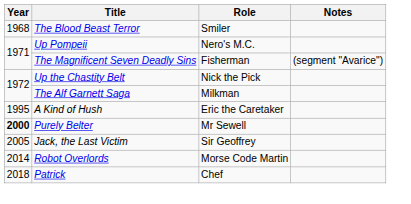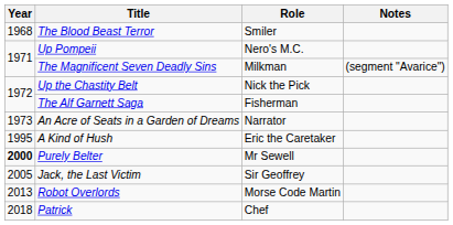The Magnificent Seven Deadly Sins | Role: Fisherman -> Milkman
The Alf Garnett Saga | Role: Milkman -> Fisherman
+ row: 1973 | An Acre of Seats in a Garden of Dreams | Narrator
Robot Overlords | Year: 2014 -> 2013
